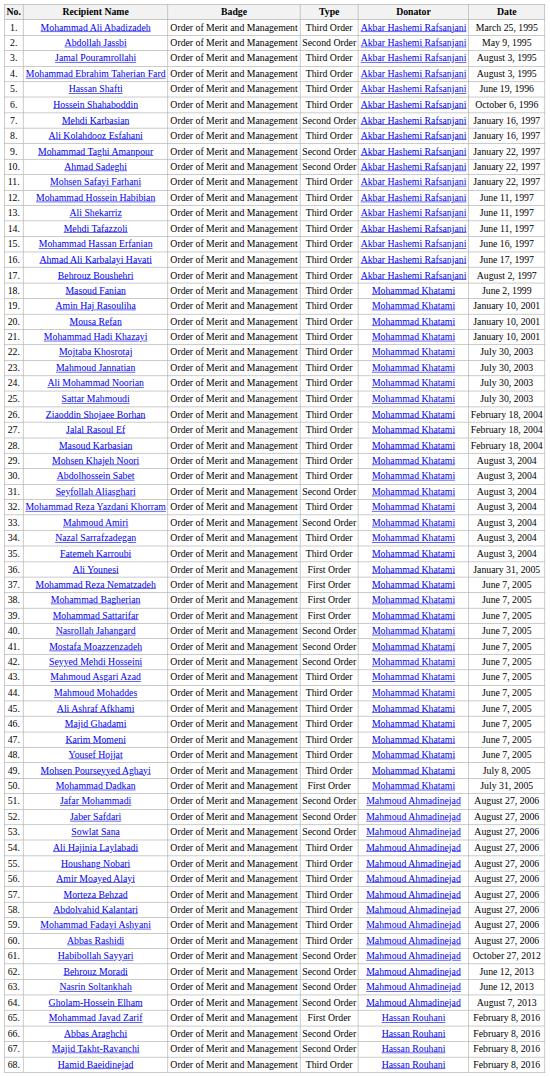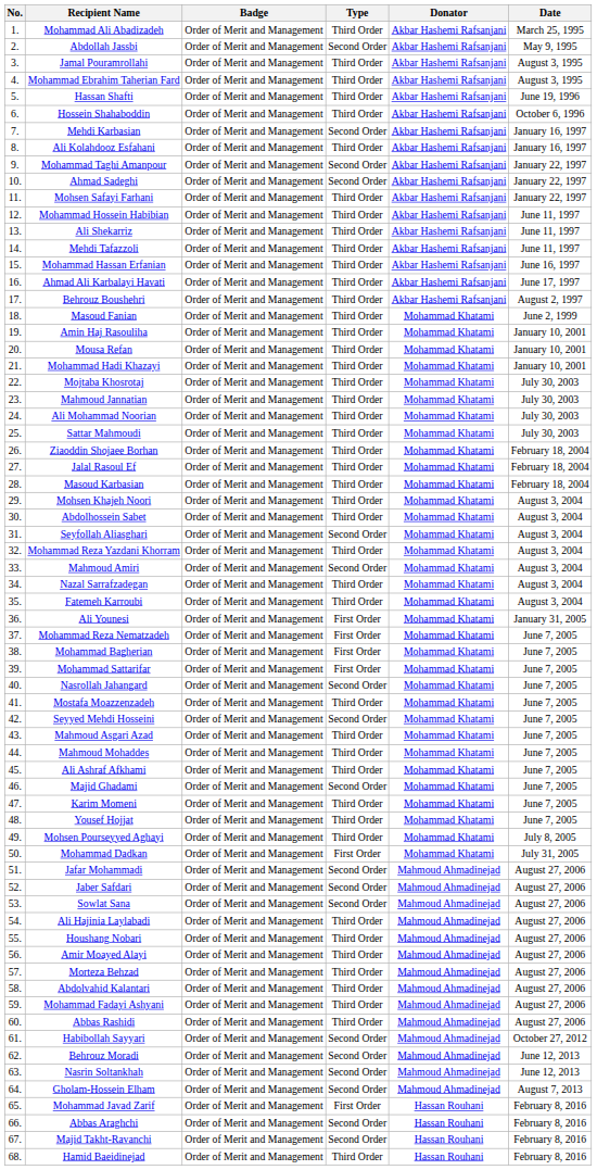Mostafa Moazzenzadeh | Type: Second Order -> Third Order
Majid Ghadami | Type: Third Order -> Second Order
